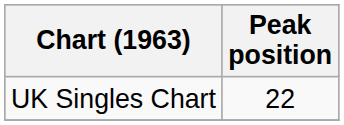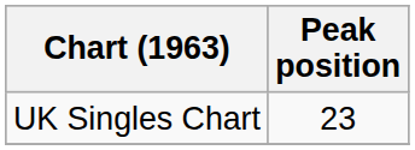UK Singles Chart | Peak position: 22 -> 23
